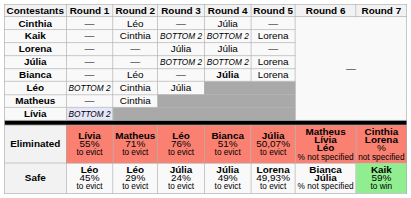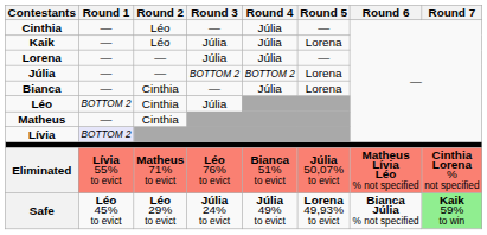Kaik | Round 2: Cinthia -> Léo
Kaik | Round 3: BOTTOM 2 -> Júlia
Kaik | Round 4: BOTTOM 2 -> Júlia
Bianca | Round 2: Léo -> Cinthia
Bianca | Round 4: bold -> normal
